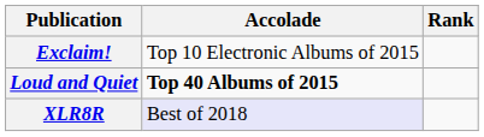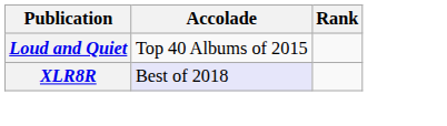- row: Exclaim! | Top 10 Electronic Albums of 2015
Loud and Quiet | Accolade: bold -> normal
